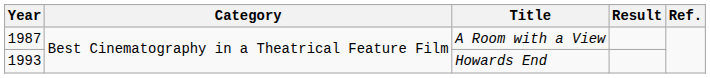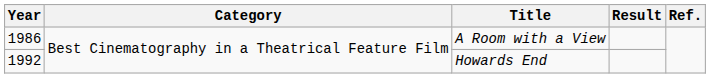A Room with a View | Year: 1987 -> 1986
Howards End | Year: 1993 -> 1992
